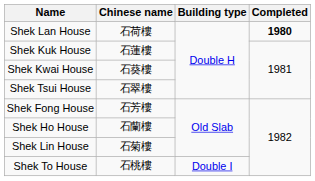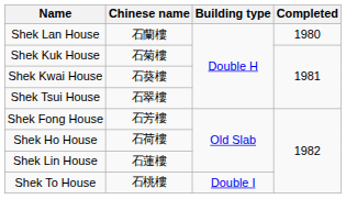Shek Lan House | Chinese name: 石荷樓 -> 石蘭樓
Shek Lan House | Completed: bold -> normal
Shek Kuk House | Chinese name: 石蓮樓 -> 石菊樓
Shek Ho House | Chinese name: 石蘭樓 -> 石荷樓
Shek Lin House | Chinese name: 石菊樓 -> 石蓮樓
